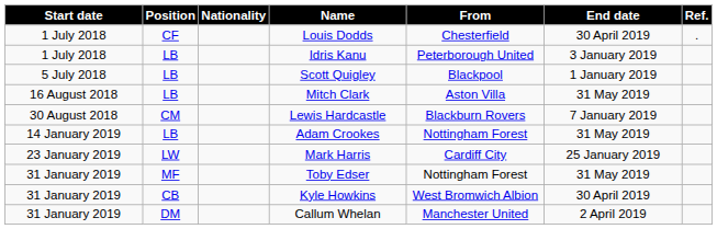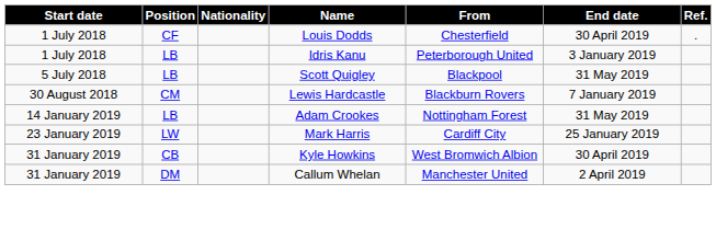Scott Quigley | End date: 1 January 2019 -> 31 May 2019
- row: 16 August 2018 | LB | Mitch Clark | Aston Villa | 31 May 2019
- row: 31 January 2019 | MF | Toby Edser | Nottingham Forest | 31 May 2019
